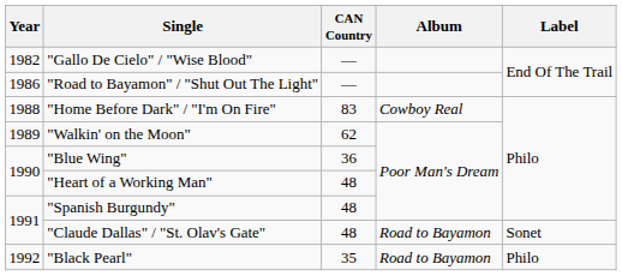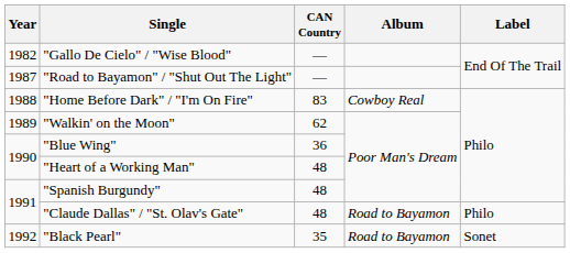"Road to Bayamon" / "Shut Out The Light" | Year: 1986 -> 1987
"Claude Dallas" / "St. Olav's Gate" | Label: Sonet -> Philo
"Black Pearl" | Label: Philo -> Sonet
